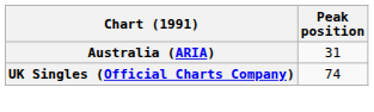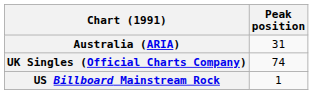+ row: US Billboard Mainstream Rock | 1
